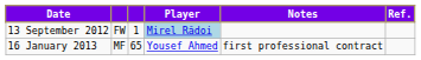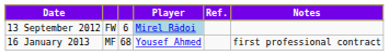columns swapped: Ref. <-> Notes
13 September 2012 | column 3: 1 -> 6
16 January 2013 | column 3: 65 -> 68
